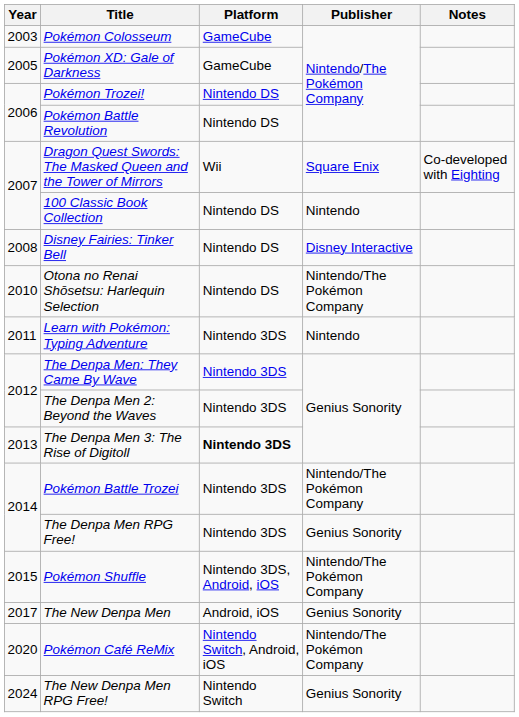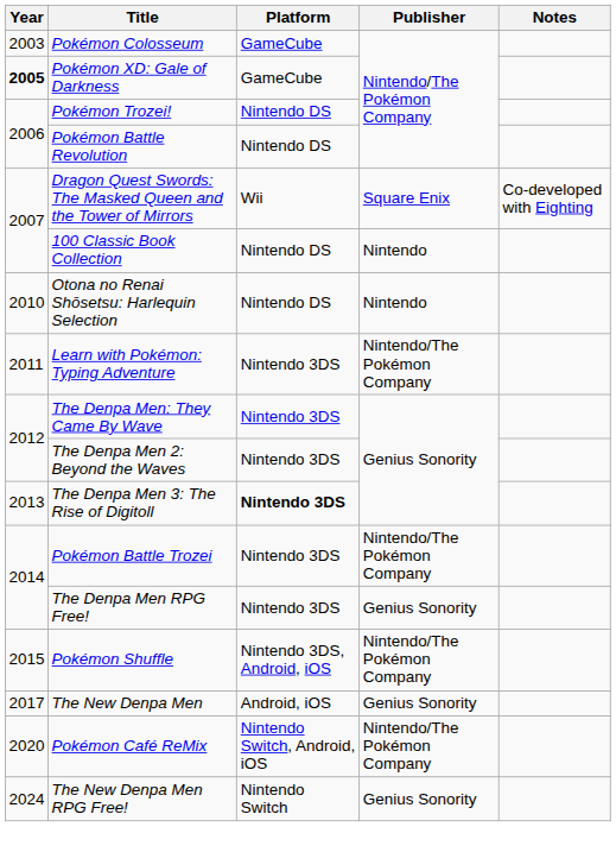Pokémon XD: Gale of Darkness | Year: normal -> bold
- row: 2008 | Disney Fairies: Tinker Bell | Nintendo DS | Disney Interactive
Otona no Renai Shōsetsu: Harlequin Selection | Publisher: Nintendo/The Pokémon Company -> Nintendo
Learn with Pokémon: Typing Adventure | Publisher: Nintendo -> Nintendo/The Pokémon Company
